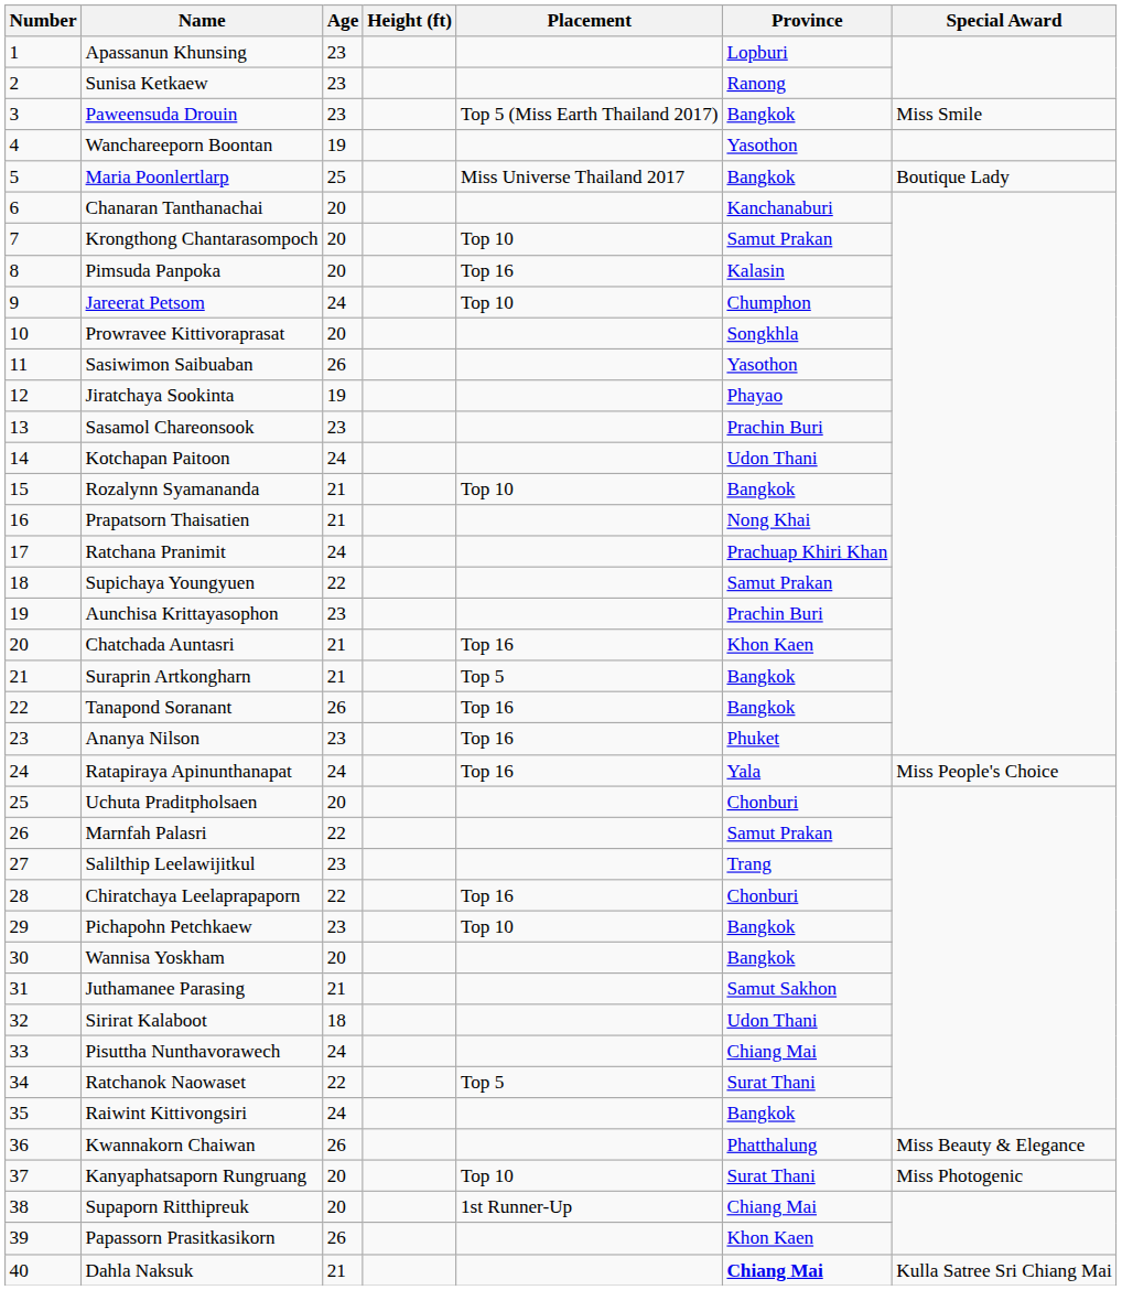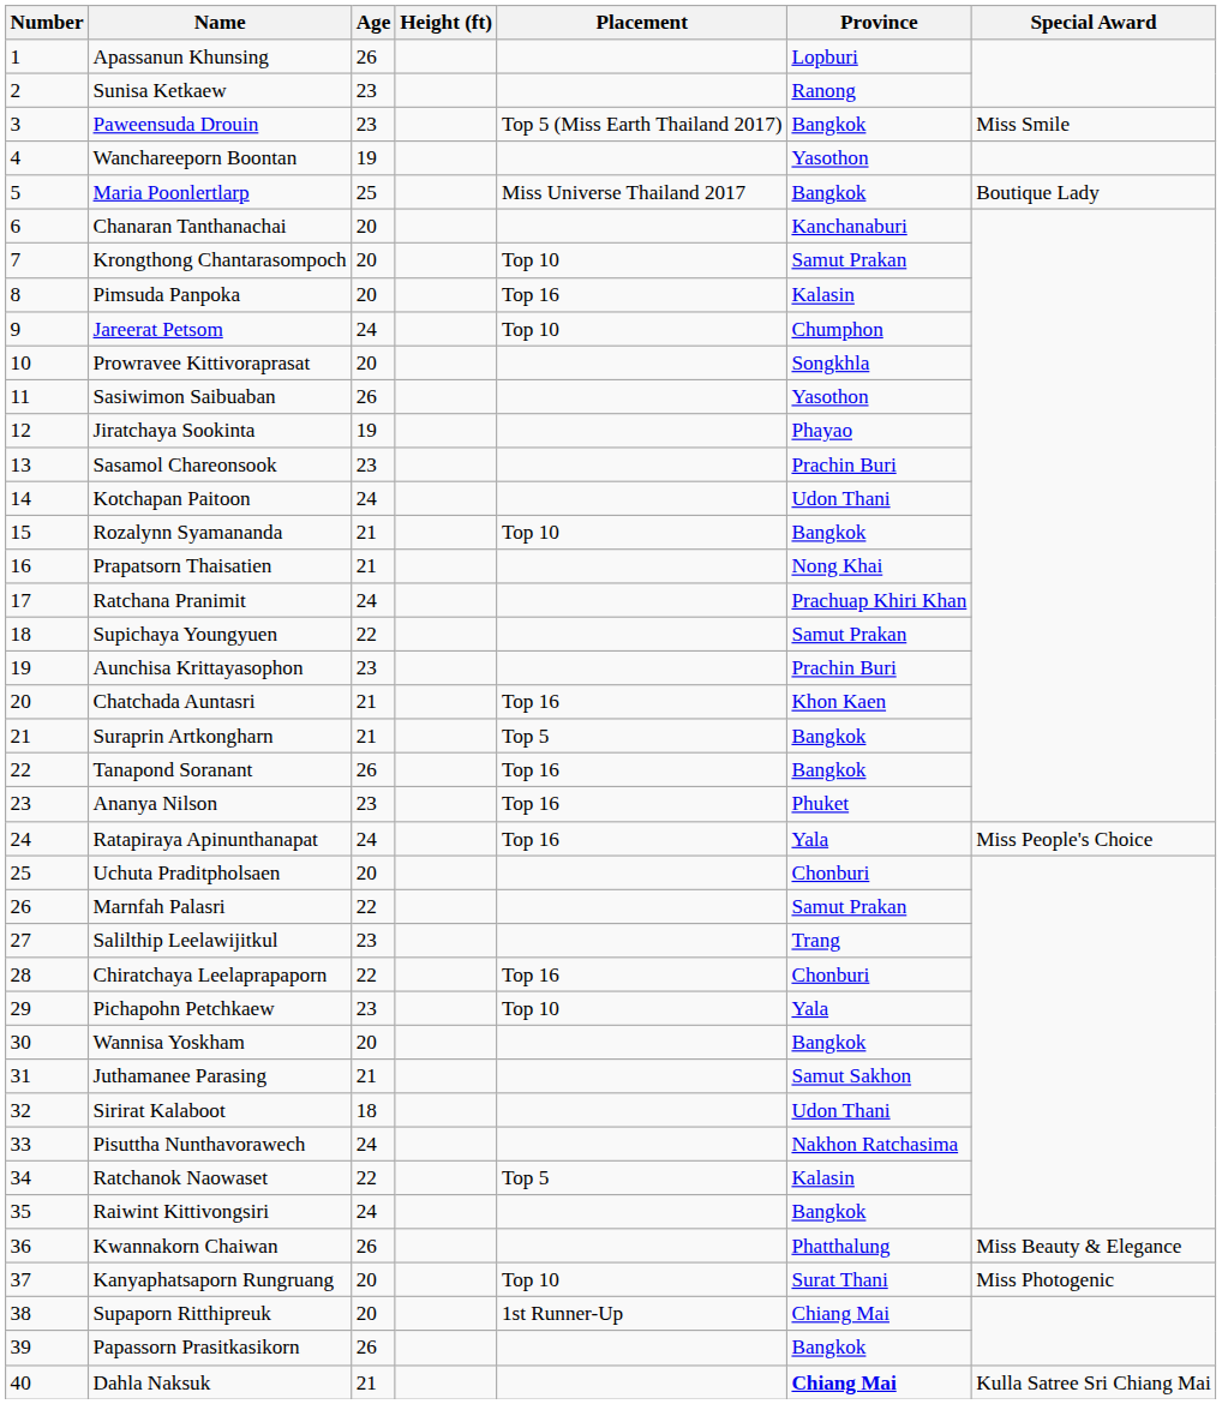Apassanun Khunsing | Age: 23 -> 26
Pichapohn Petchkaew | Province: Bangkok -> Yala
Pisuttha Nunthavorawech | Province: Chiang Mai -> Nakhon Ratchasima
Ratchanok Naowaset | Province: Surat Thani -> Kalasin
Papassorn Prasitkasikorn | Province: Khon Kaen -> Bangkok
